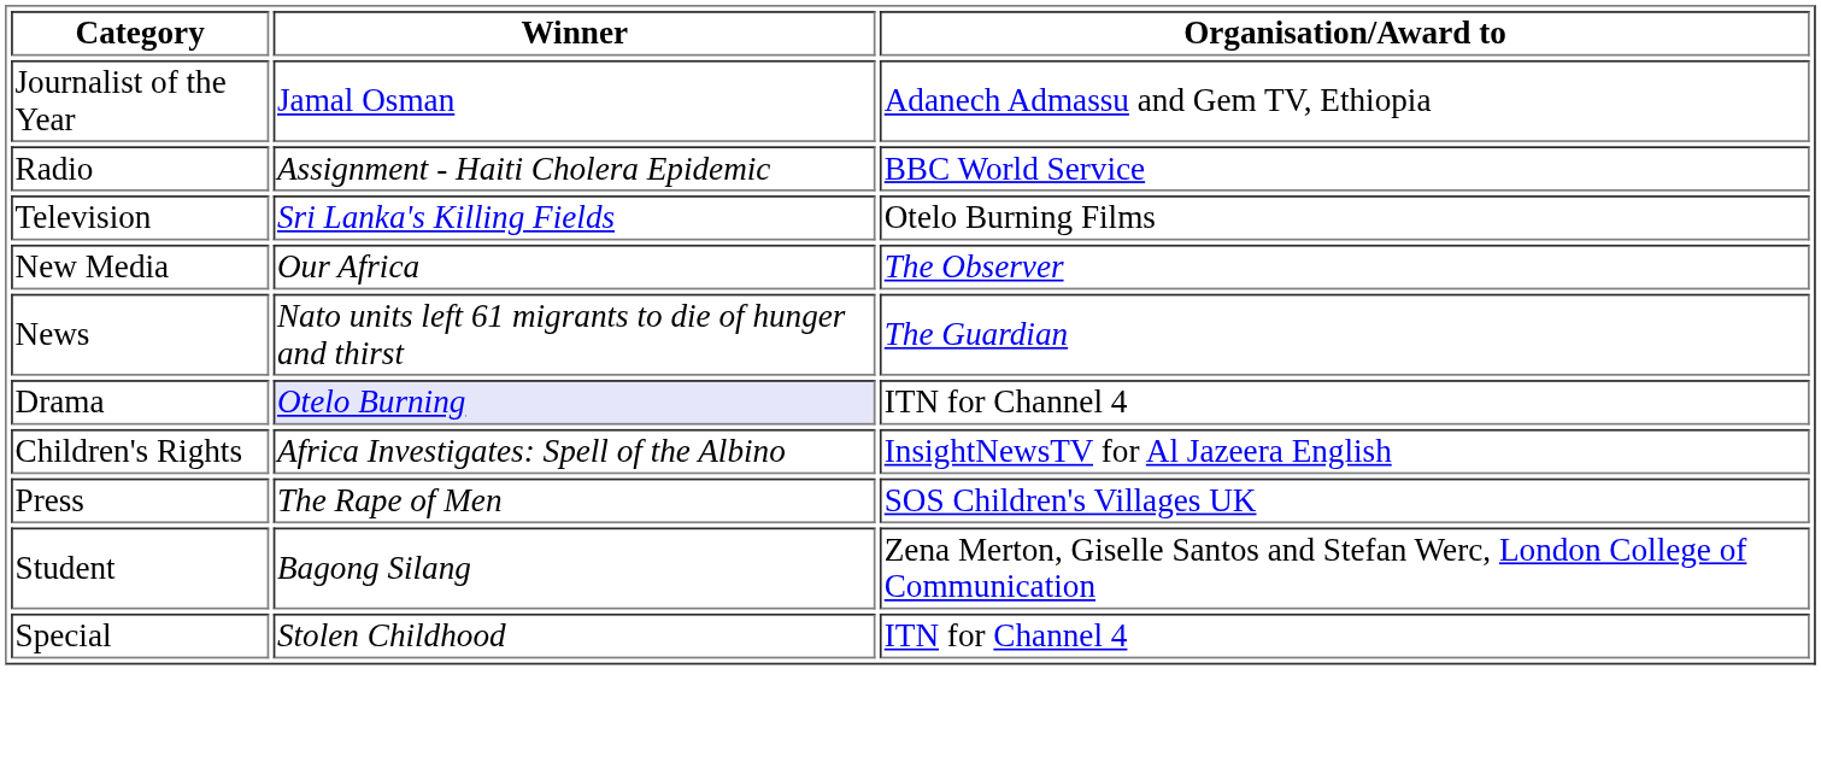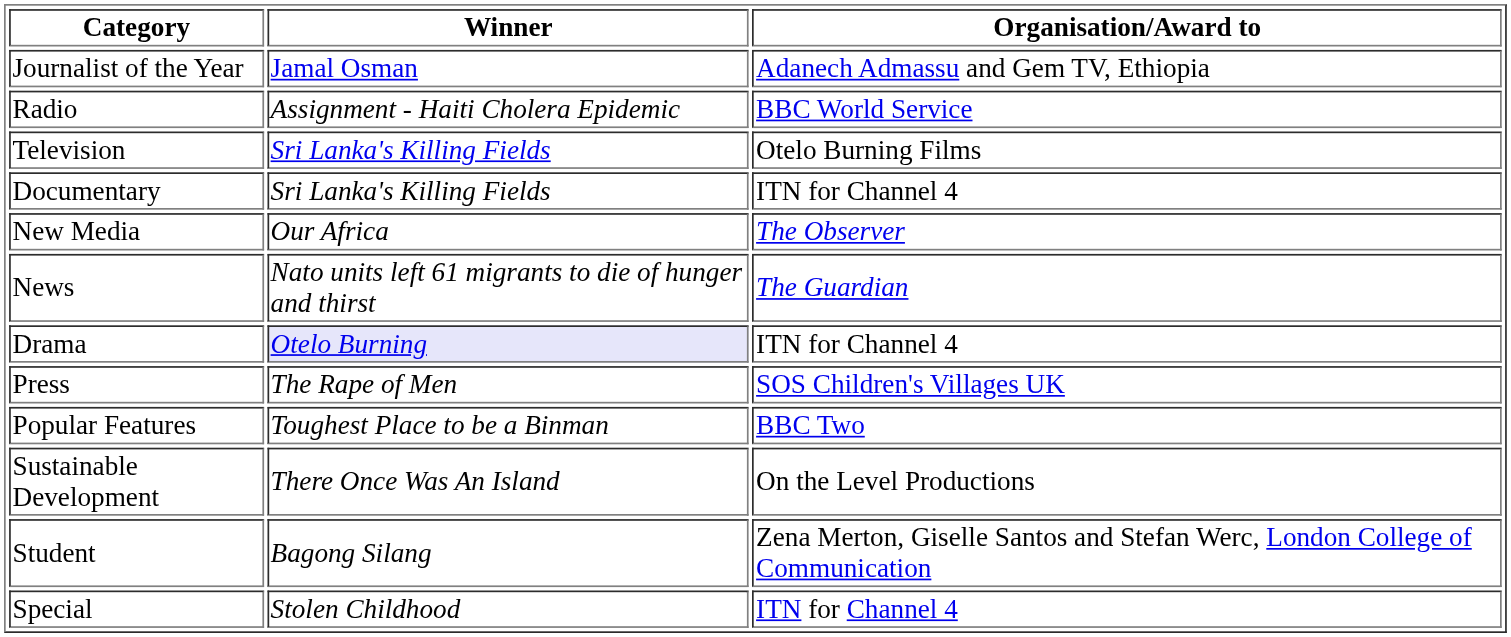+ row: Documentary | Sri Lanka's Killing Fields | ITN for Channel 4
- row: Children's Rights | Africa Investigates: Spell of the Albino | InsightNewsTV for Al Jazeera English
+ row: Popular Features | Toughest Place to be a Binman | BBC Two
+ row: Sustainable Development | There Once Was An Island | On the Level Productions
